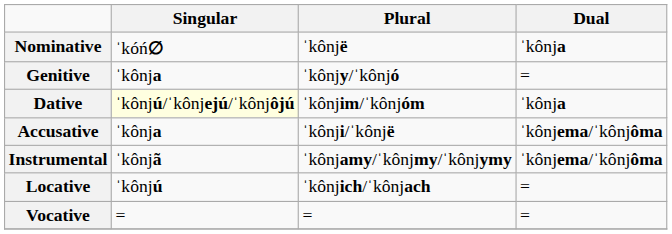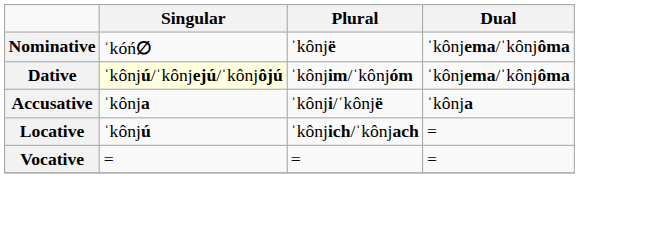Nominative | Dual: ˈkônja -> ˈkônjema/ˈkônjôma
- row: Genitive | ˈkônja | ˈkônjy/ˈkônjó | =
Dative | Dual: ˈkônja -> ˈkônjema/ˈkônjôma
Accusative | Dual: ˈkônjema/ˈkônjôma -> ˈkônja
- row: Instrumental | ˈkônjã | ˈkônjamy/ˈkônjmy/ˈkônjymy | ˈkônjema/ˈkônjôma
